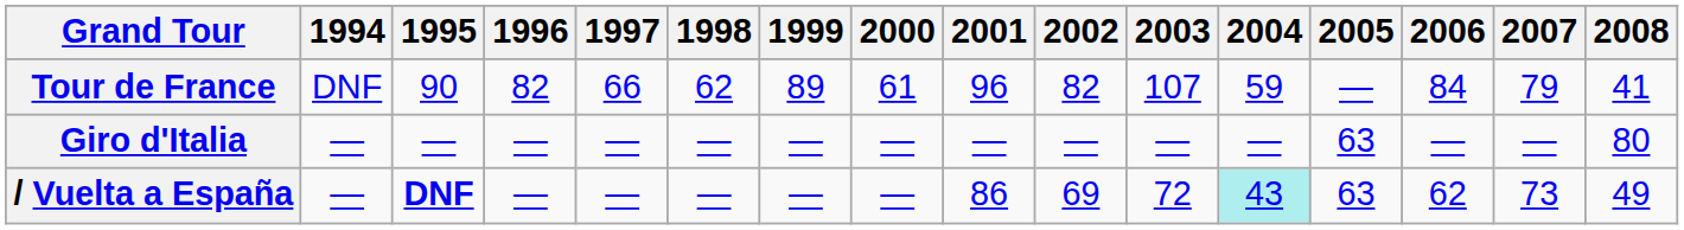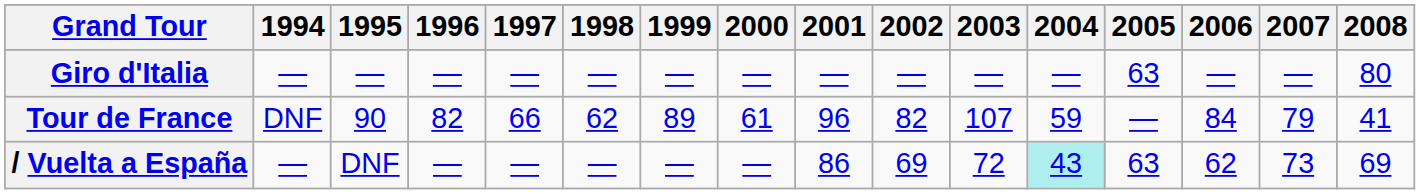rows swapped: Giro d'Italia <-> Tour de France
/ Vuelta a España | 1995: bold -> normal
/ Vuelta a España | 2008: 49 -> 69
